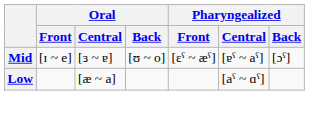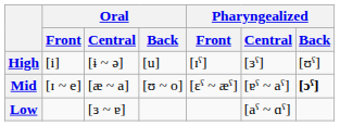+ row: High | [i] | [ɨ ~ ə] | [u] | [ɪˤ] | [ɜˤ] | [ʊˤ]
Mid | Oral / Central: [ɜ ~ ɐ] -> [æ ~ a]
Mid | Pharyngealized / Back: normal -> bold
Low | Oral / Central: [æ ~ a] -> [ɜ ~ ɐ]
